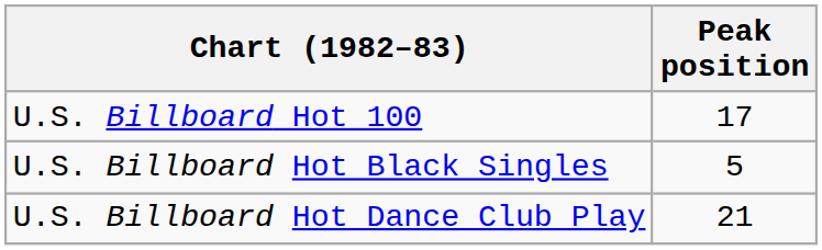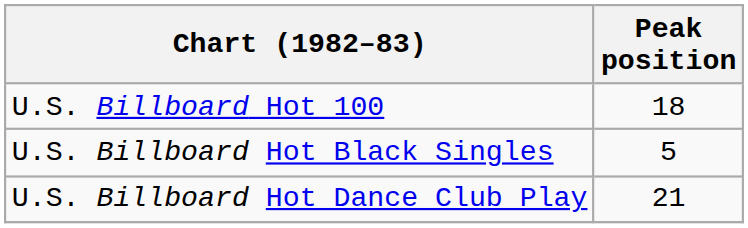U.S. Billboard Hot 100 | Peak position: 17 -> 18
